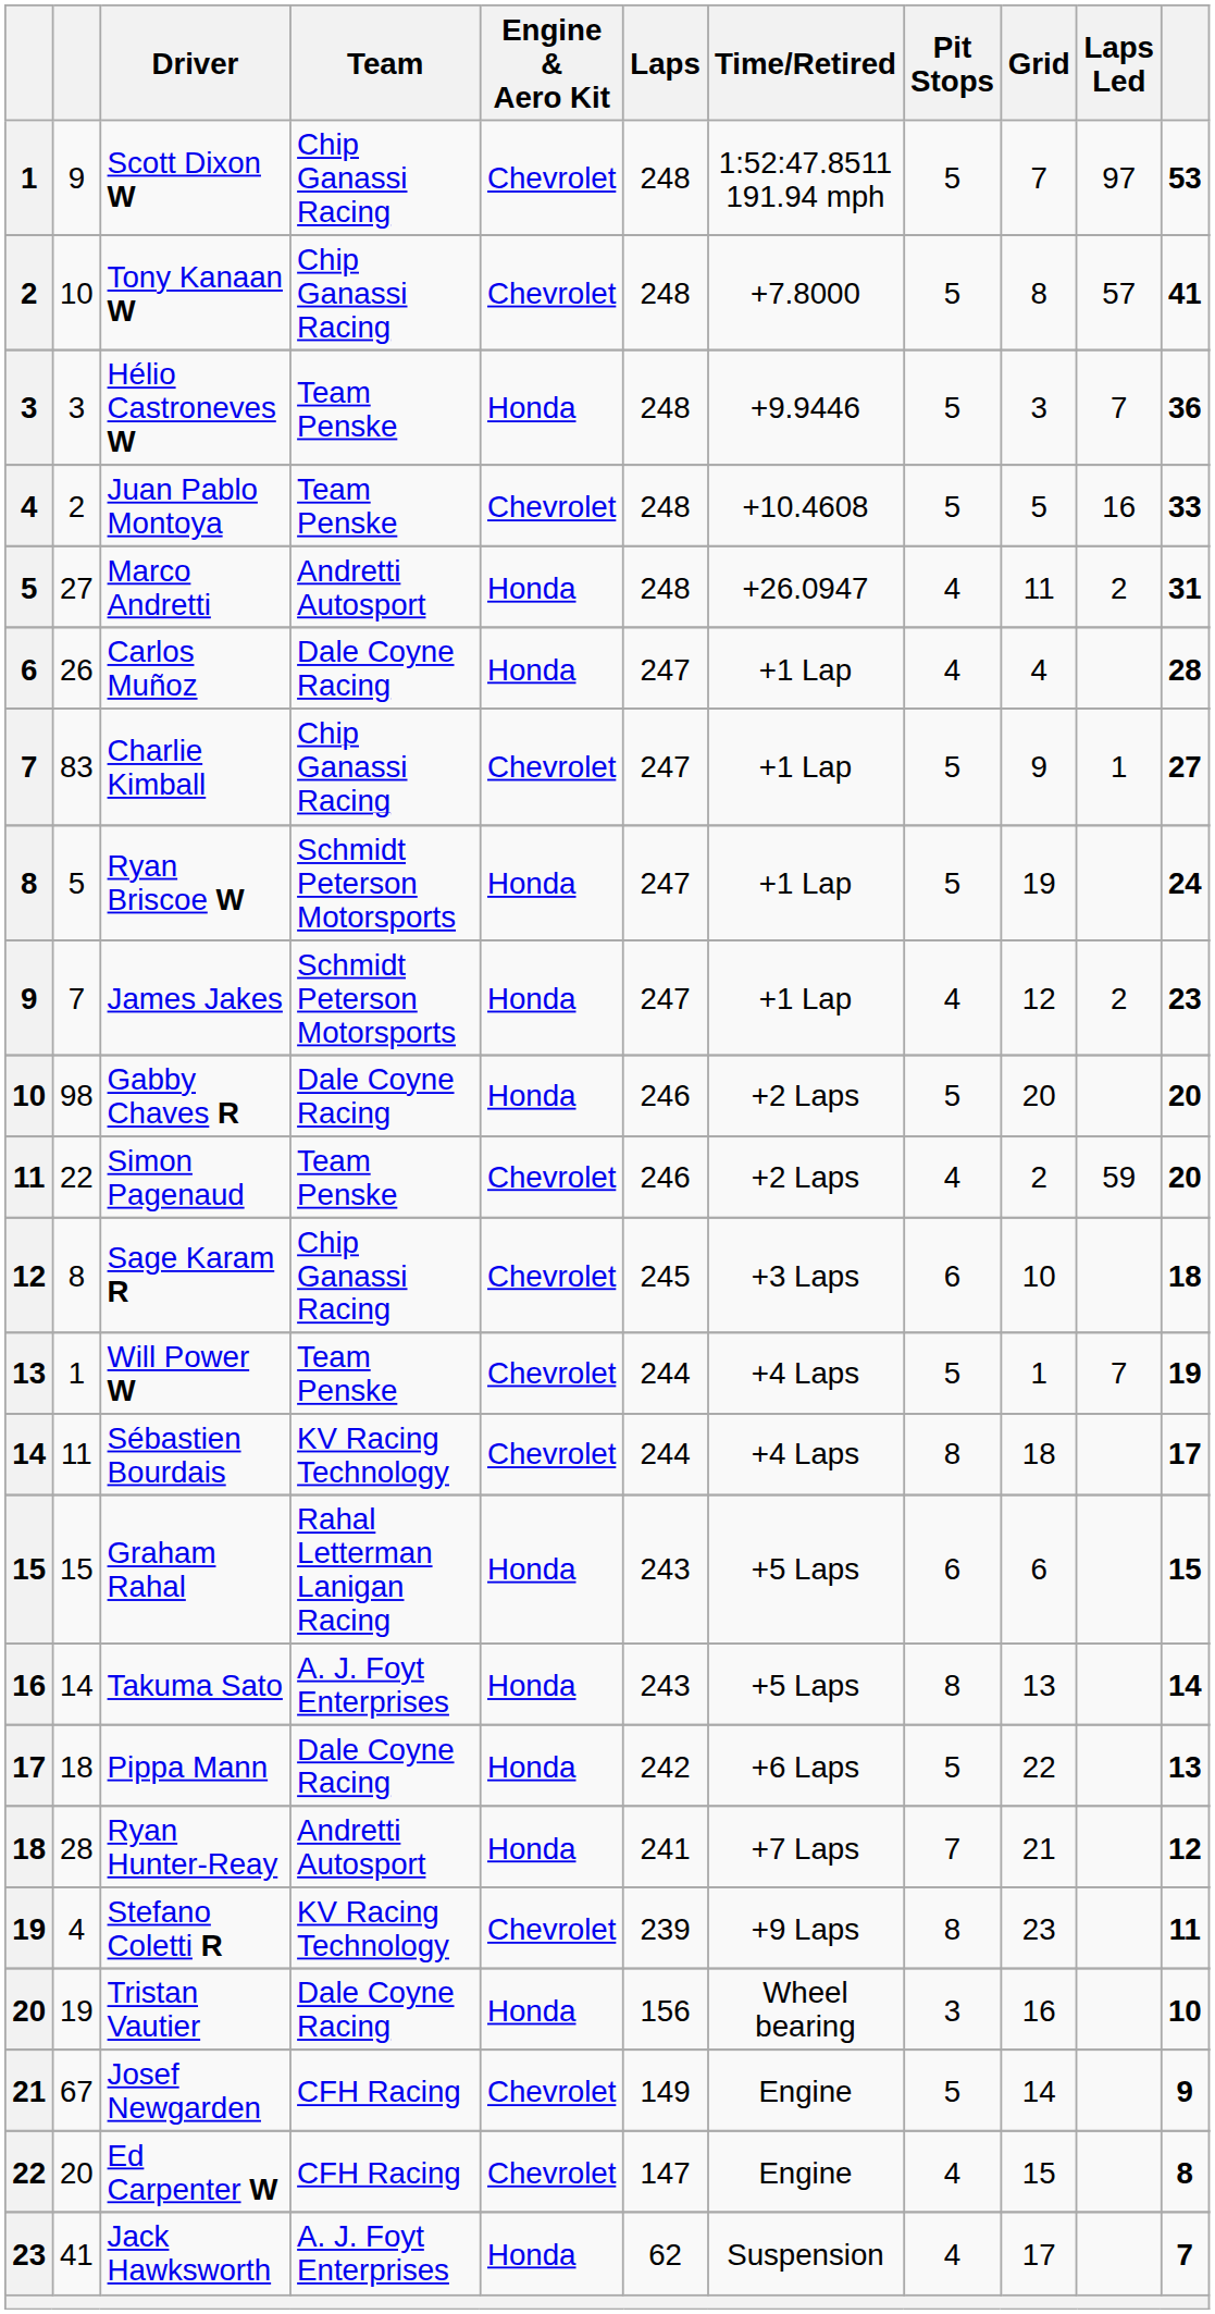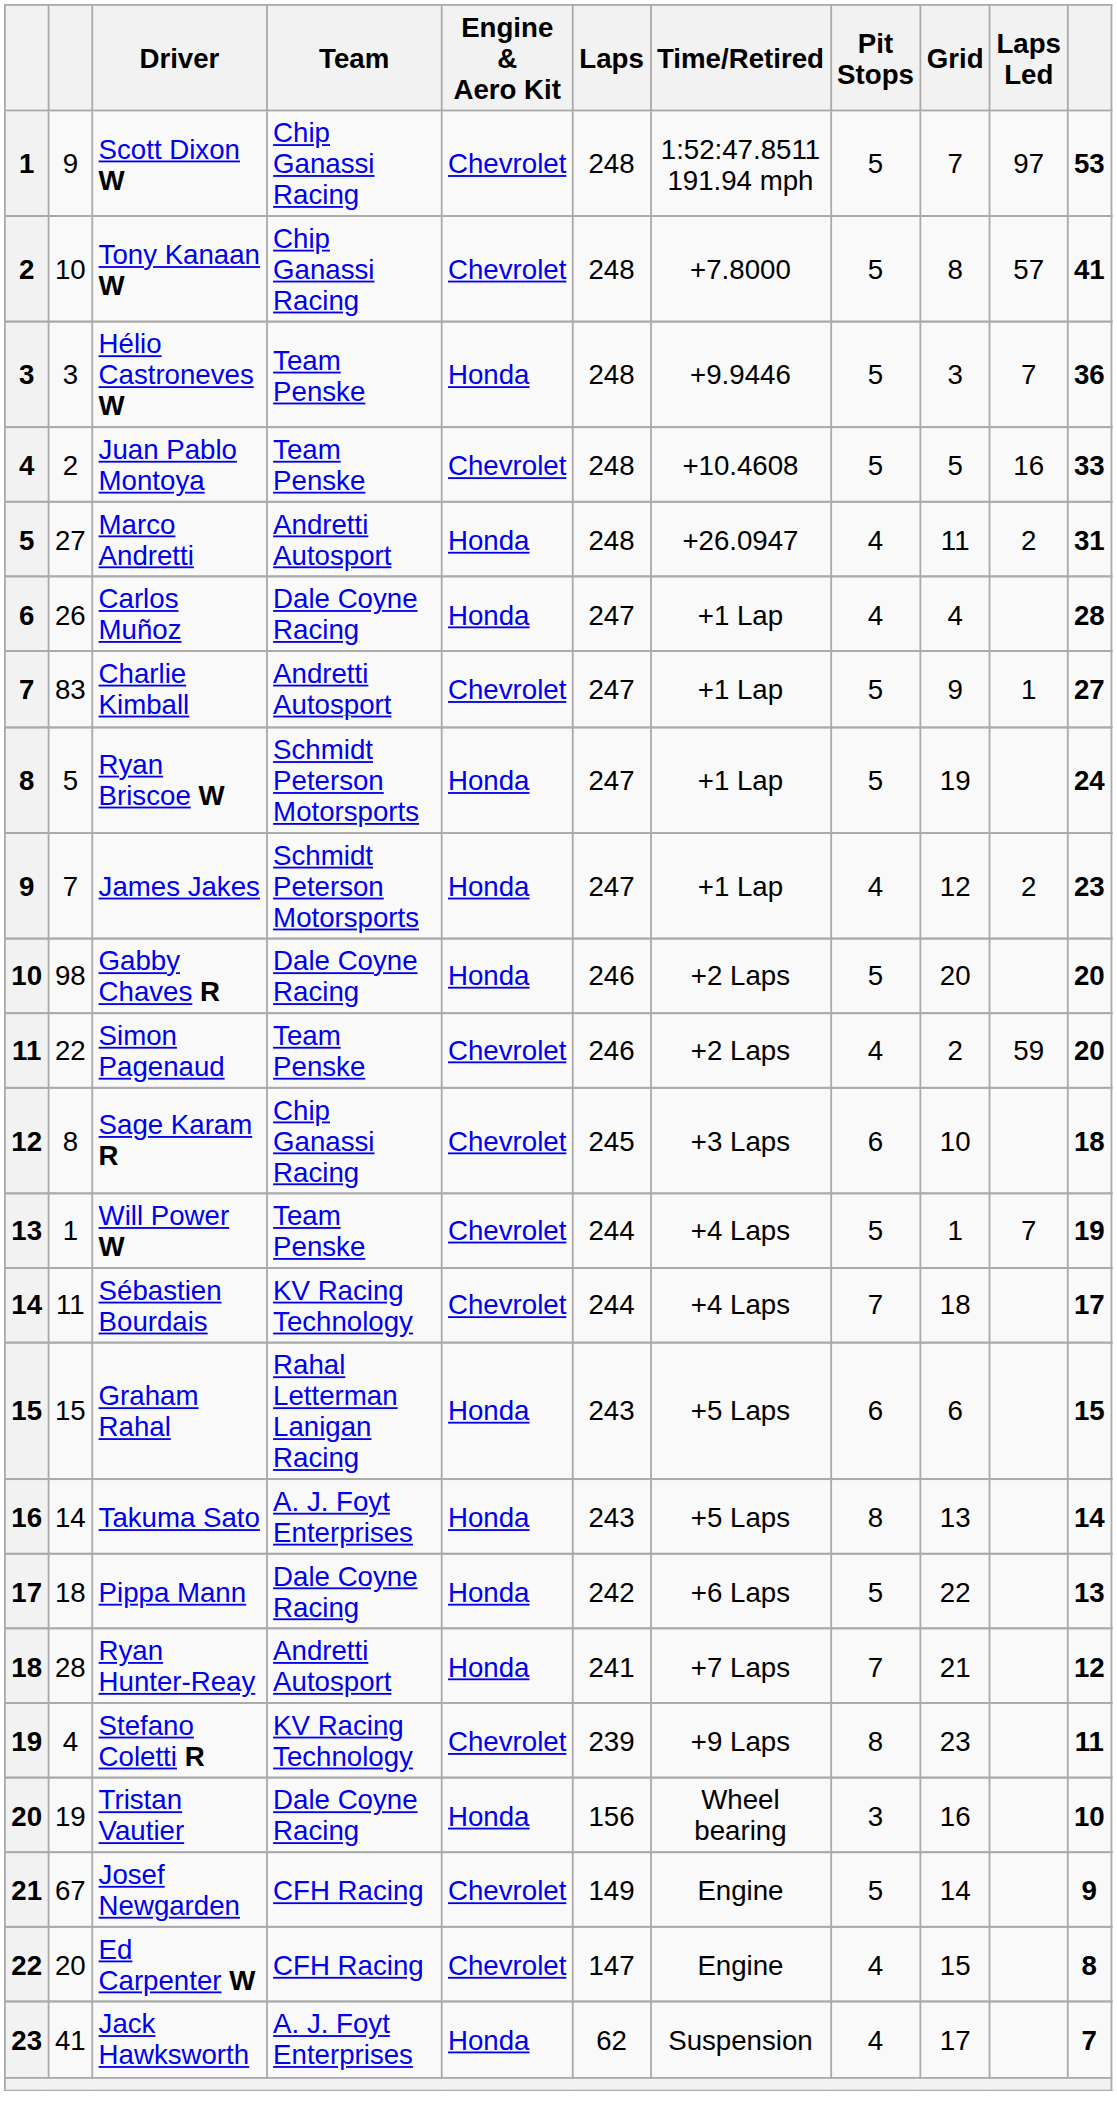Charlie Kimball | Team: Chip Ganassi Racing -> Andretti Autosport
Sébastien Bourdais | Pit Stops: 8 -> 7
